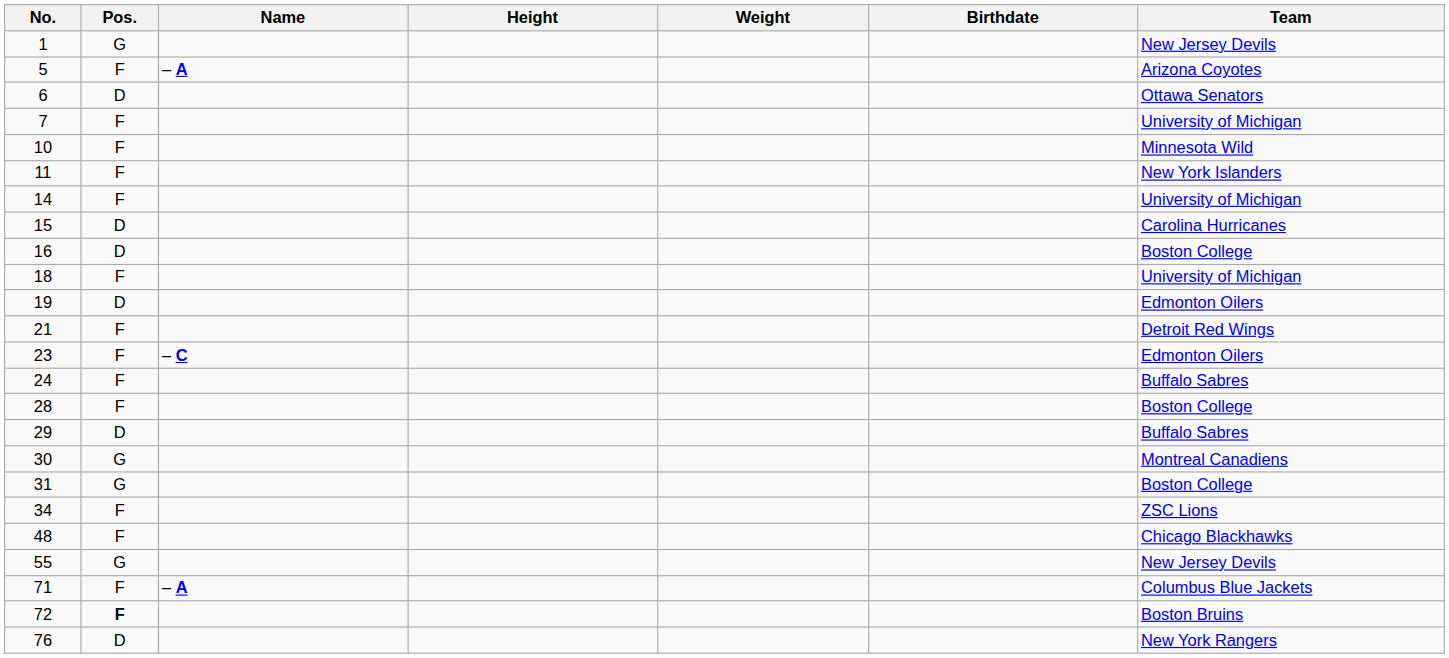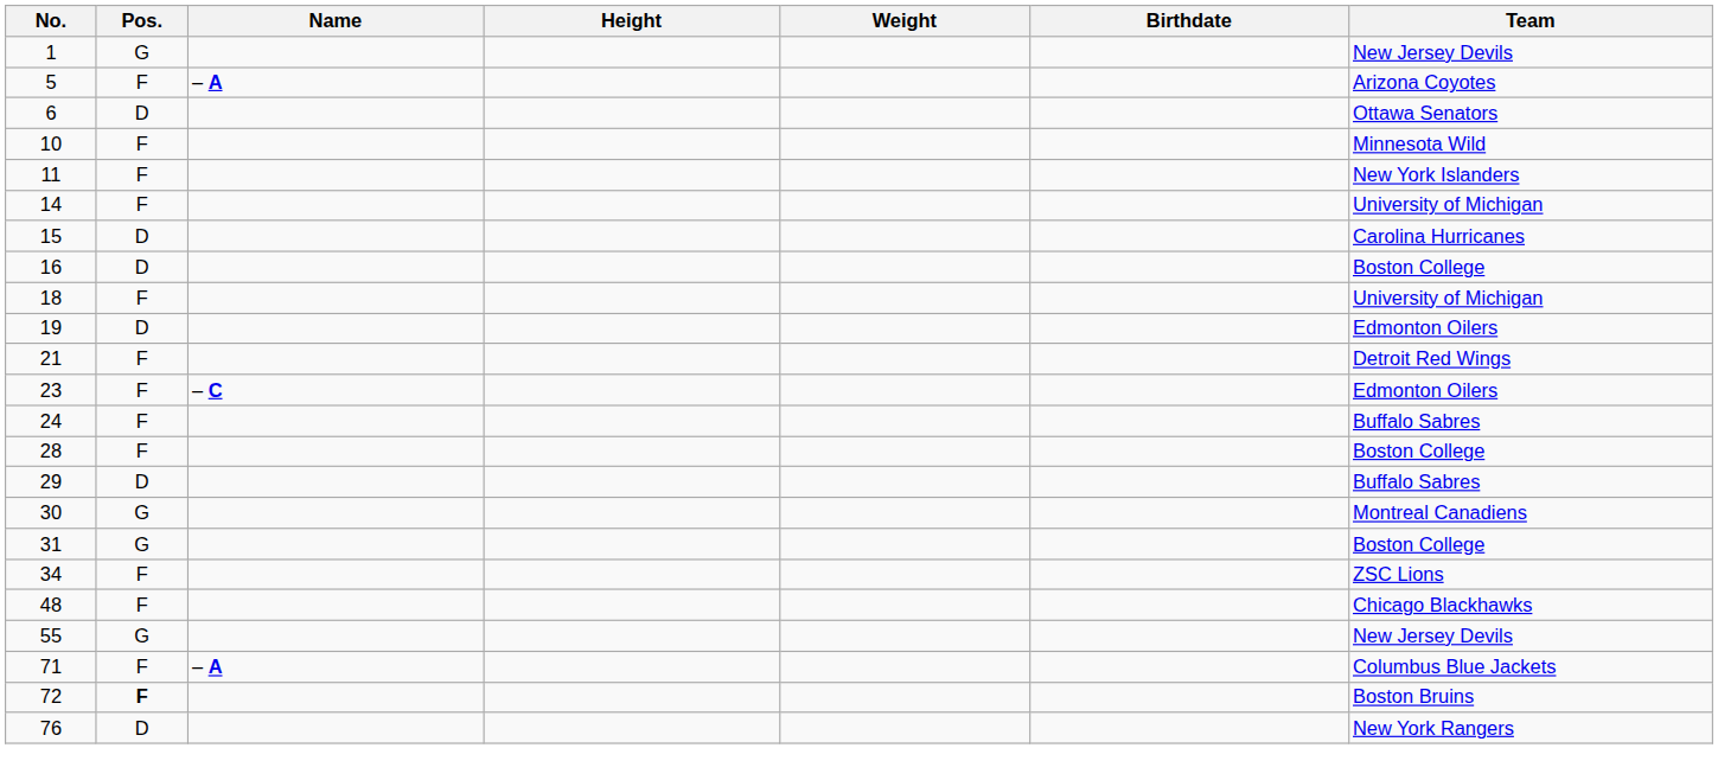- row: 7 | F | University of Michigan
